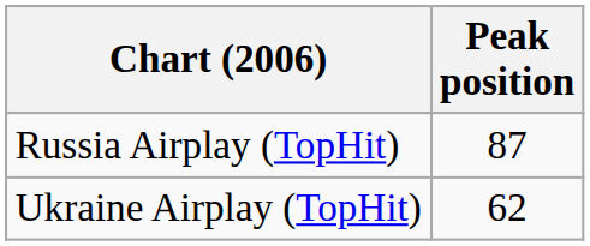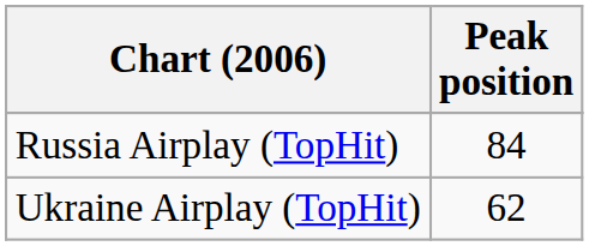Russia Airplay (TopHit) | Peak position: 87 -> 84
